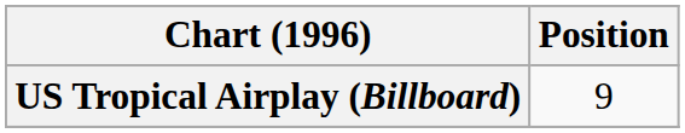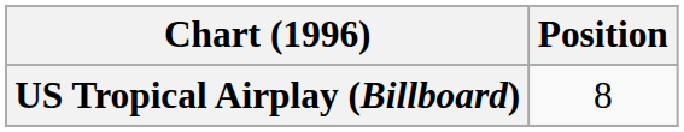US Tropical Airplay (Billboard) | Position: 9 -> 8
